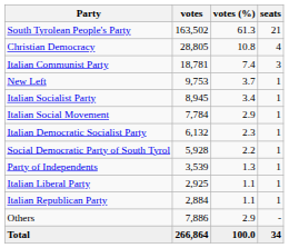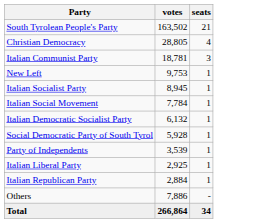- column: votes (%) | 61.3 | 10.8 | 7.4 | 3.7 | 3.4 | 2.9 | 2.3 | 2.2 | 1.3 | 1.1 | 1.1 | 2.9 | 100.0
